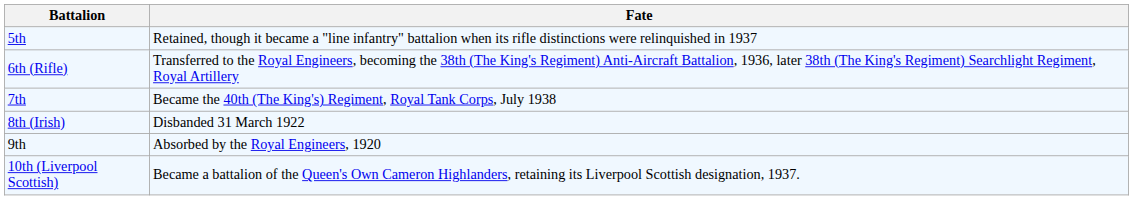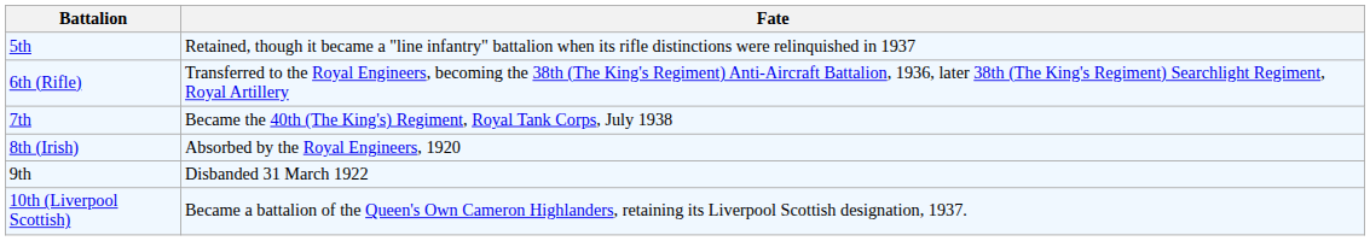8th (Irish) | Fate: Disbanded 31 March 1922 -> Absorbed by the Royal Engineers, 1920
9th | Fate: Absorbed by the Royal Engineers, 1920 -> Disbanded 31 March 1922
